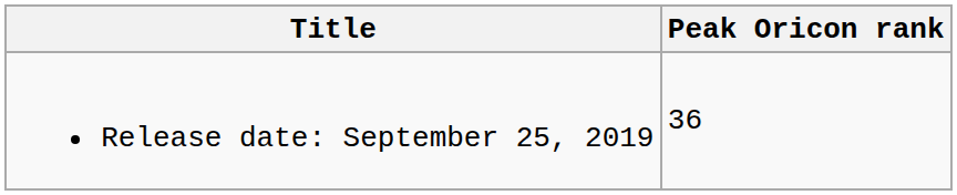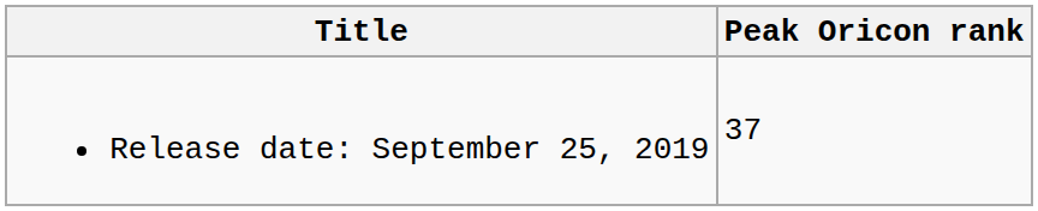Release date: September 25, 2019 | Peak Oricon rank: 36 -> 37
